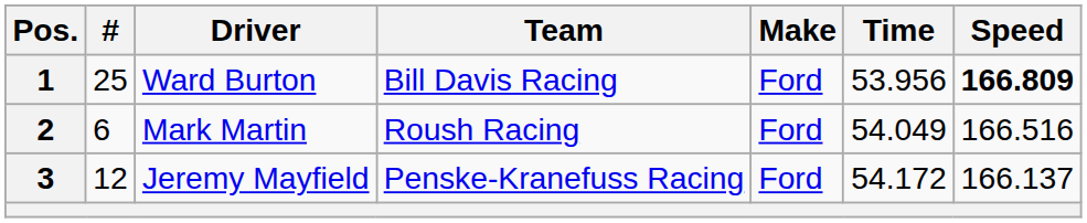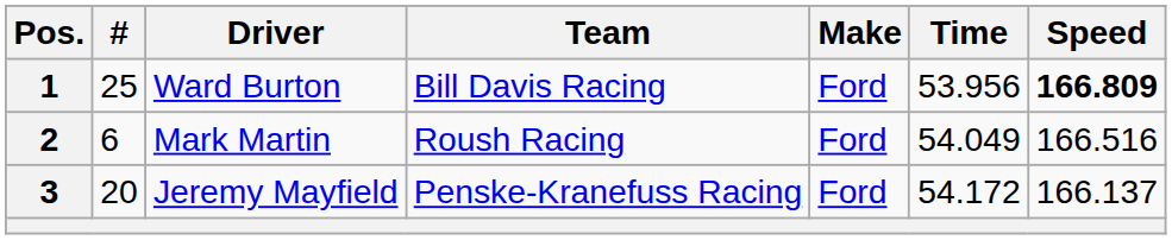3 | #: 12 -> 20
